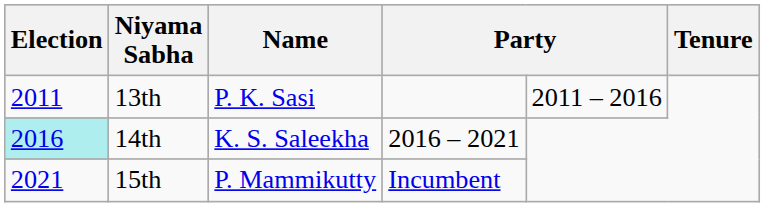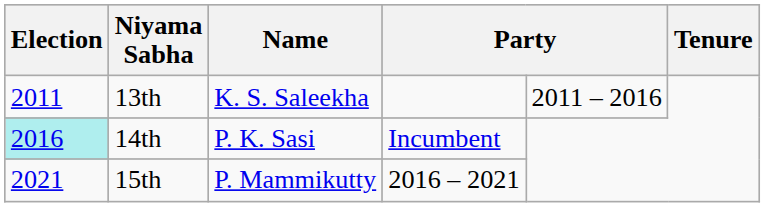13th | Name: P. K. Sasi -> K. S. Saleekha
14th | Name: K. S. Saleekha -> P. K. Sasi
14th | column 4: 2016 – 2021 -> Incumbent
15th | column 4: Incumbent -> 2016 – 2021
